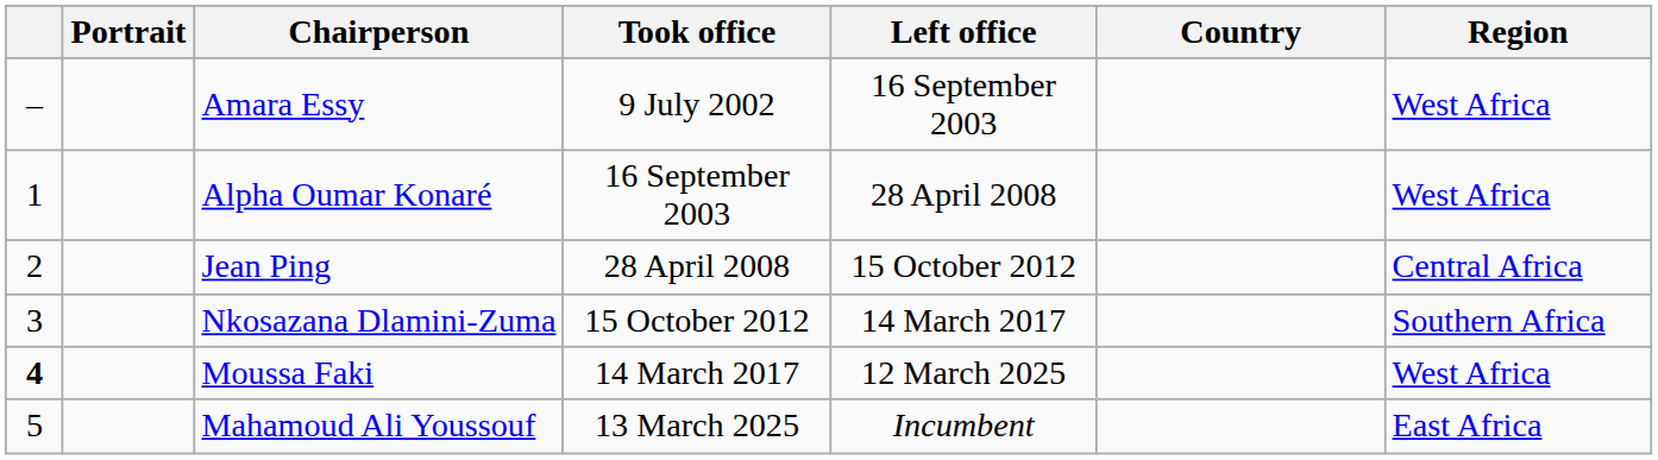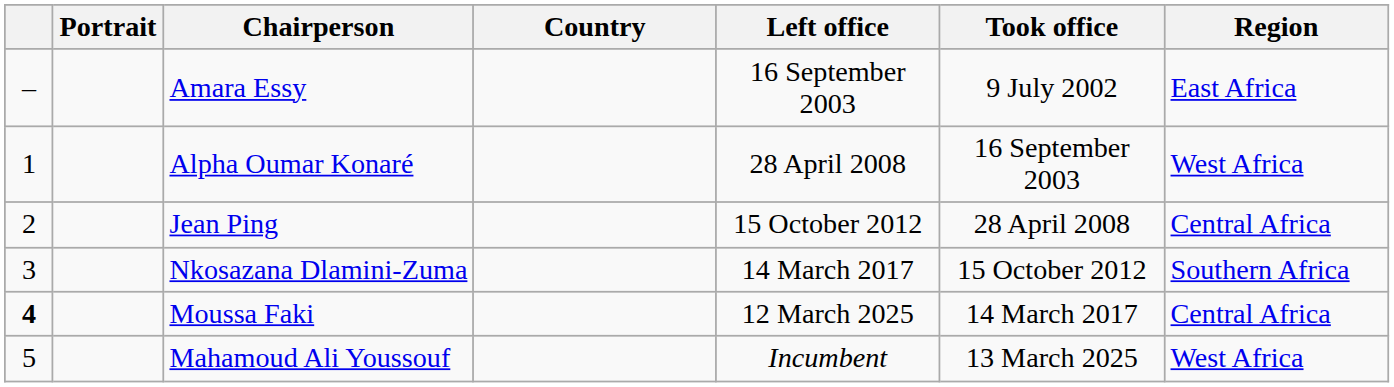columns swapped: Took office <-> Country
Amara Essy | Region: West Africa -> East Africa
Moussa Faki | Region: West Africa -> Central Africa
Mahamoud Ali Youssouf | Region: East Africa -> West Africa
